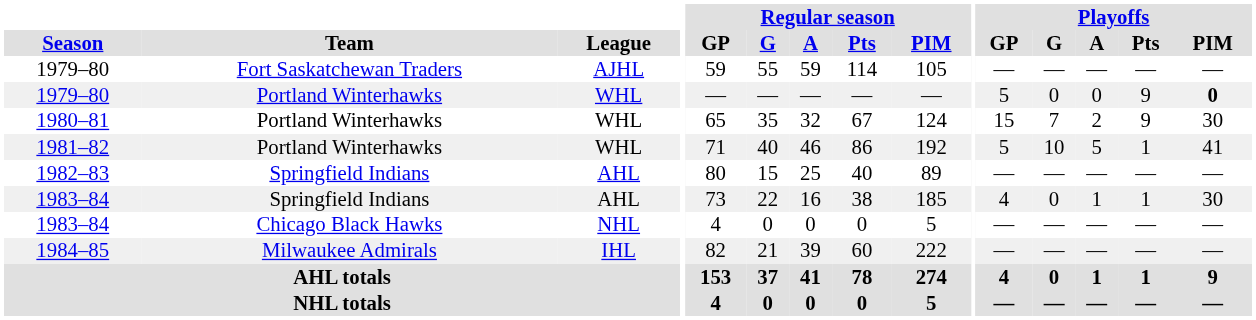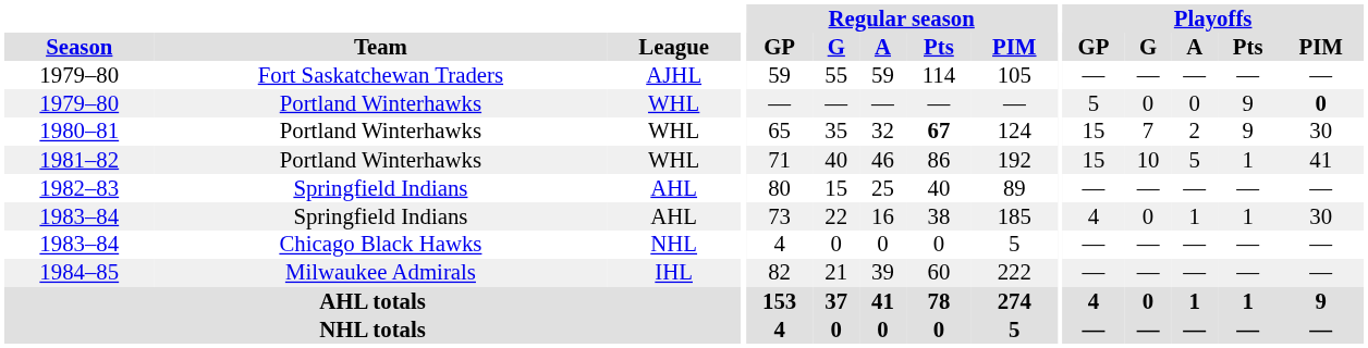1980–81 | Regular season / Pts: normal -> bold
1981–82 | Playoffs / GP: 5 -> 15
